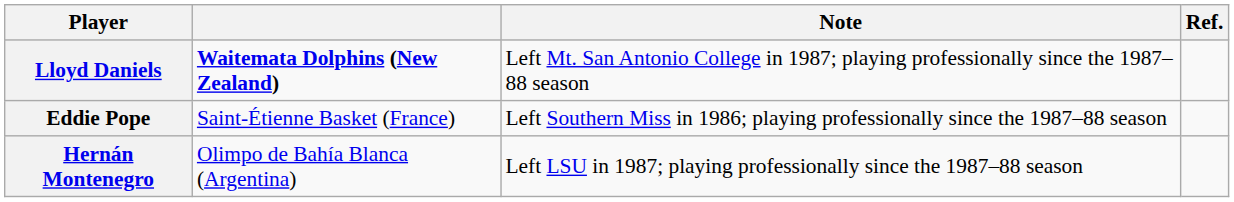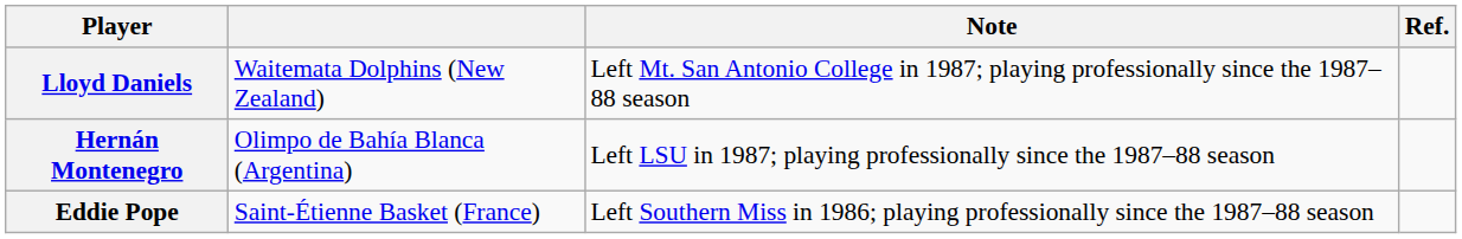Lloyd Daniels | column 2: bold -> normal
rows swapped: Hernán Montenegro <-> Eddie Pope
